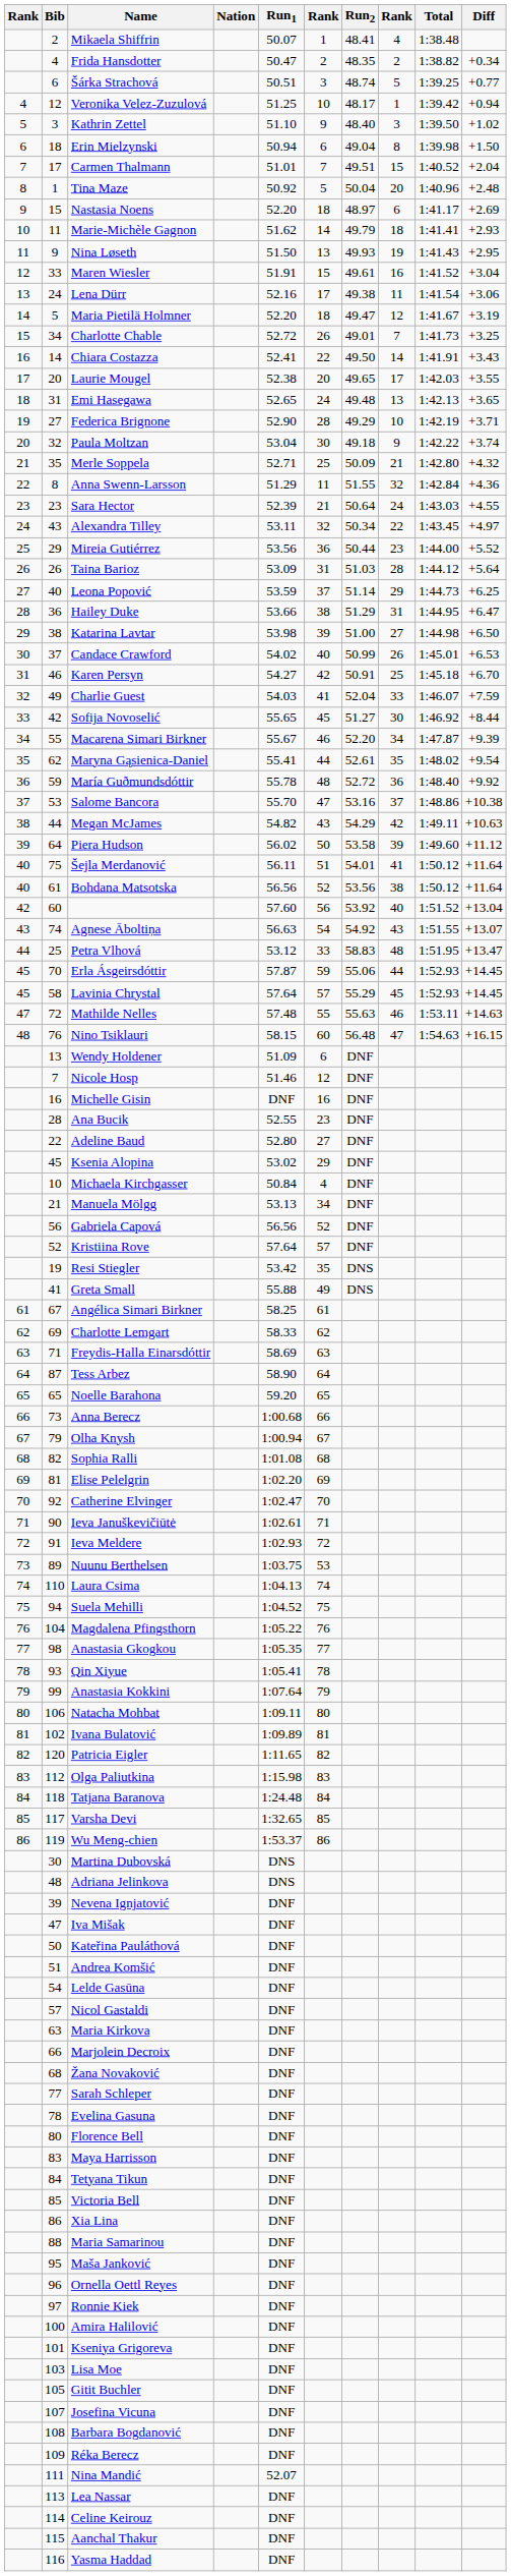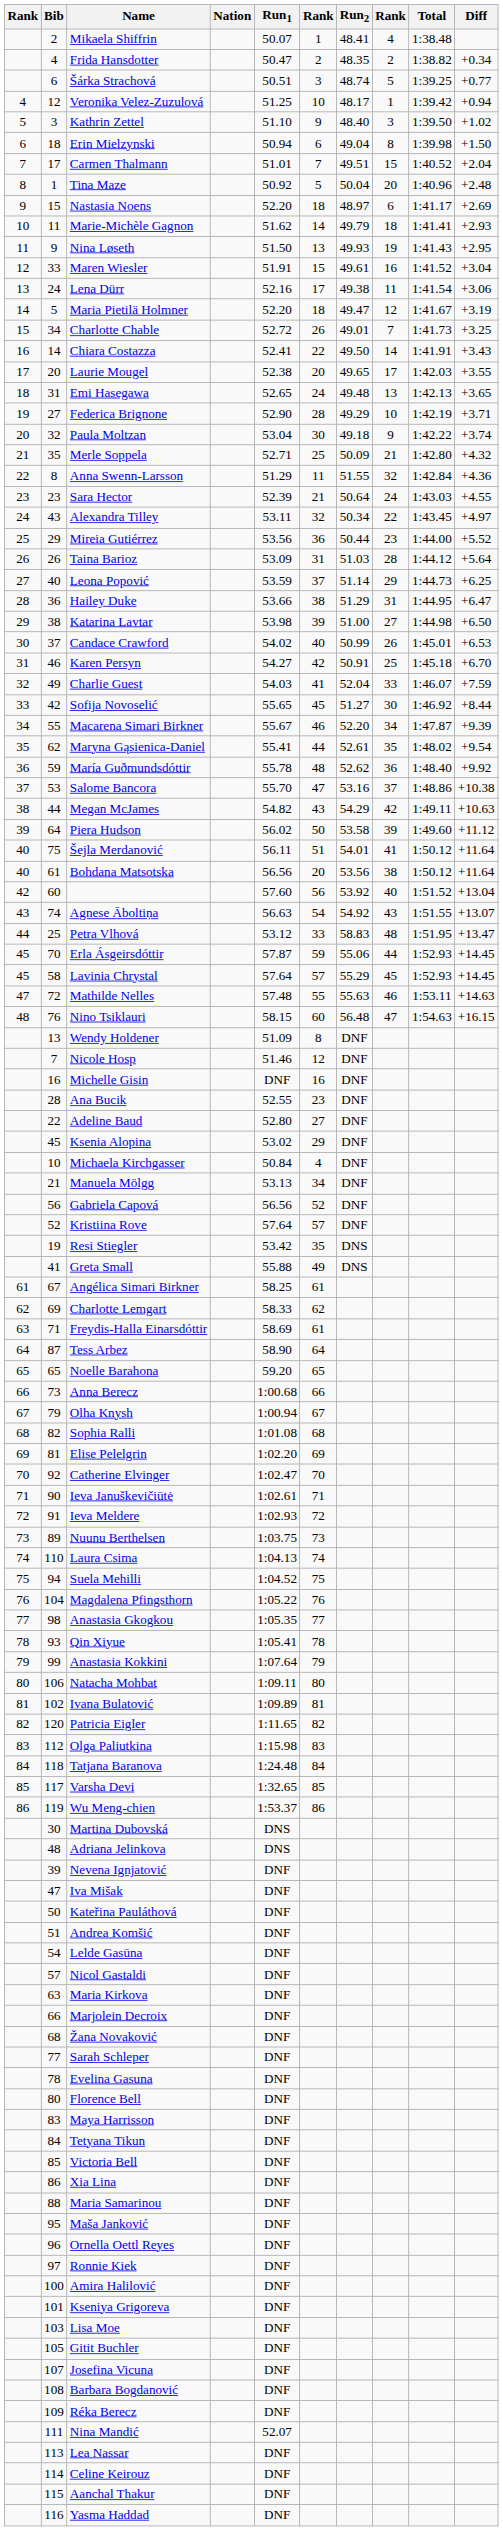María Guðmundsdóttir | Run2: 52.72 -> 52.62
Bohdana Matsotska | column 6: 52 -> 20
Wendy Holdener | column 6: 6 -> 8
Freydis-Halla Einarsdóttir | column 6: 63 -> 61
Nuunu Berthelsen | column 6: 53 -> 73
